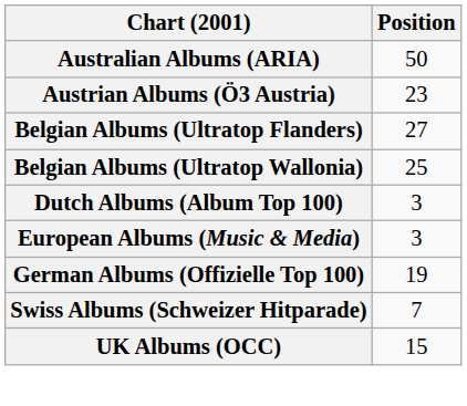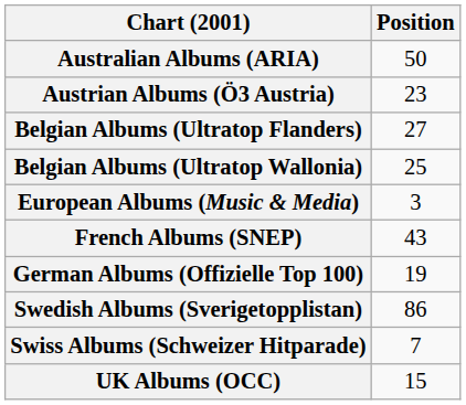- row: Dutch Albums (Album Top 100) | 3
+ row: French Albums (SNEP) | 43
+ row: Swedish Albums (Sverigetopplistan) | 86
